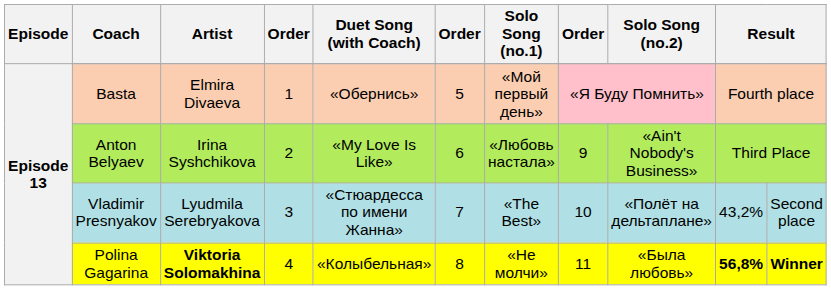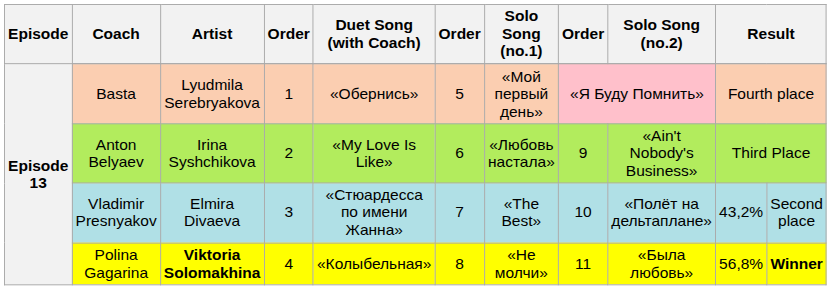Basta | Artist: Elmira Divaeva -> Lyudmila Serebryakova
Vladimir Presnyakov | Artist: Lyudmila Serebryakova -> Elmira Divaeva
Polina Gagarina | column 10: bold -> normal
